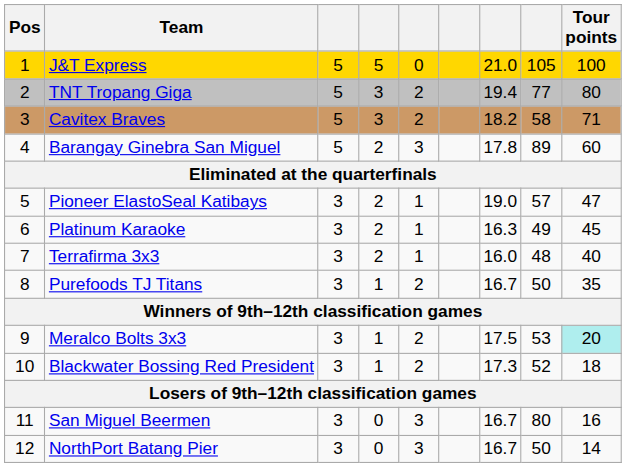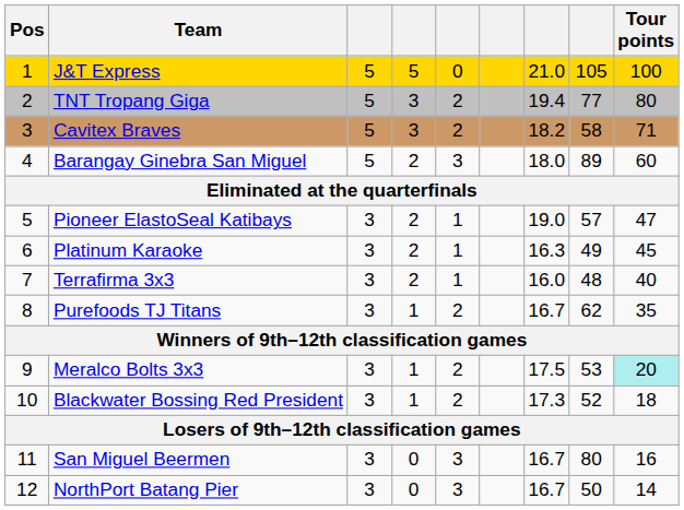Barangay Ginebra San Miguel | column 7: 17.8 -> 18.0
Purefoods TJ Titans | column 8: 50 -> 62
